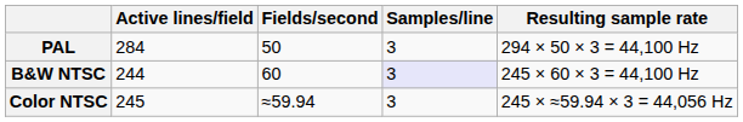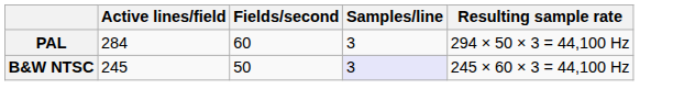PAL | Fields/second: 50 -> 60
B&W NTSC | Active lines/field: 244 -> 245
B&W NTSC | Fields/second: 60 -> 50
- row: Color NTSC | 245 | ≈59.94 | 3 | 245 × ≈59.94 × 3 = 44,056 Hz
